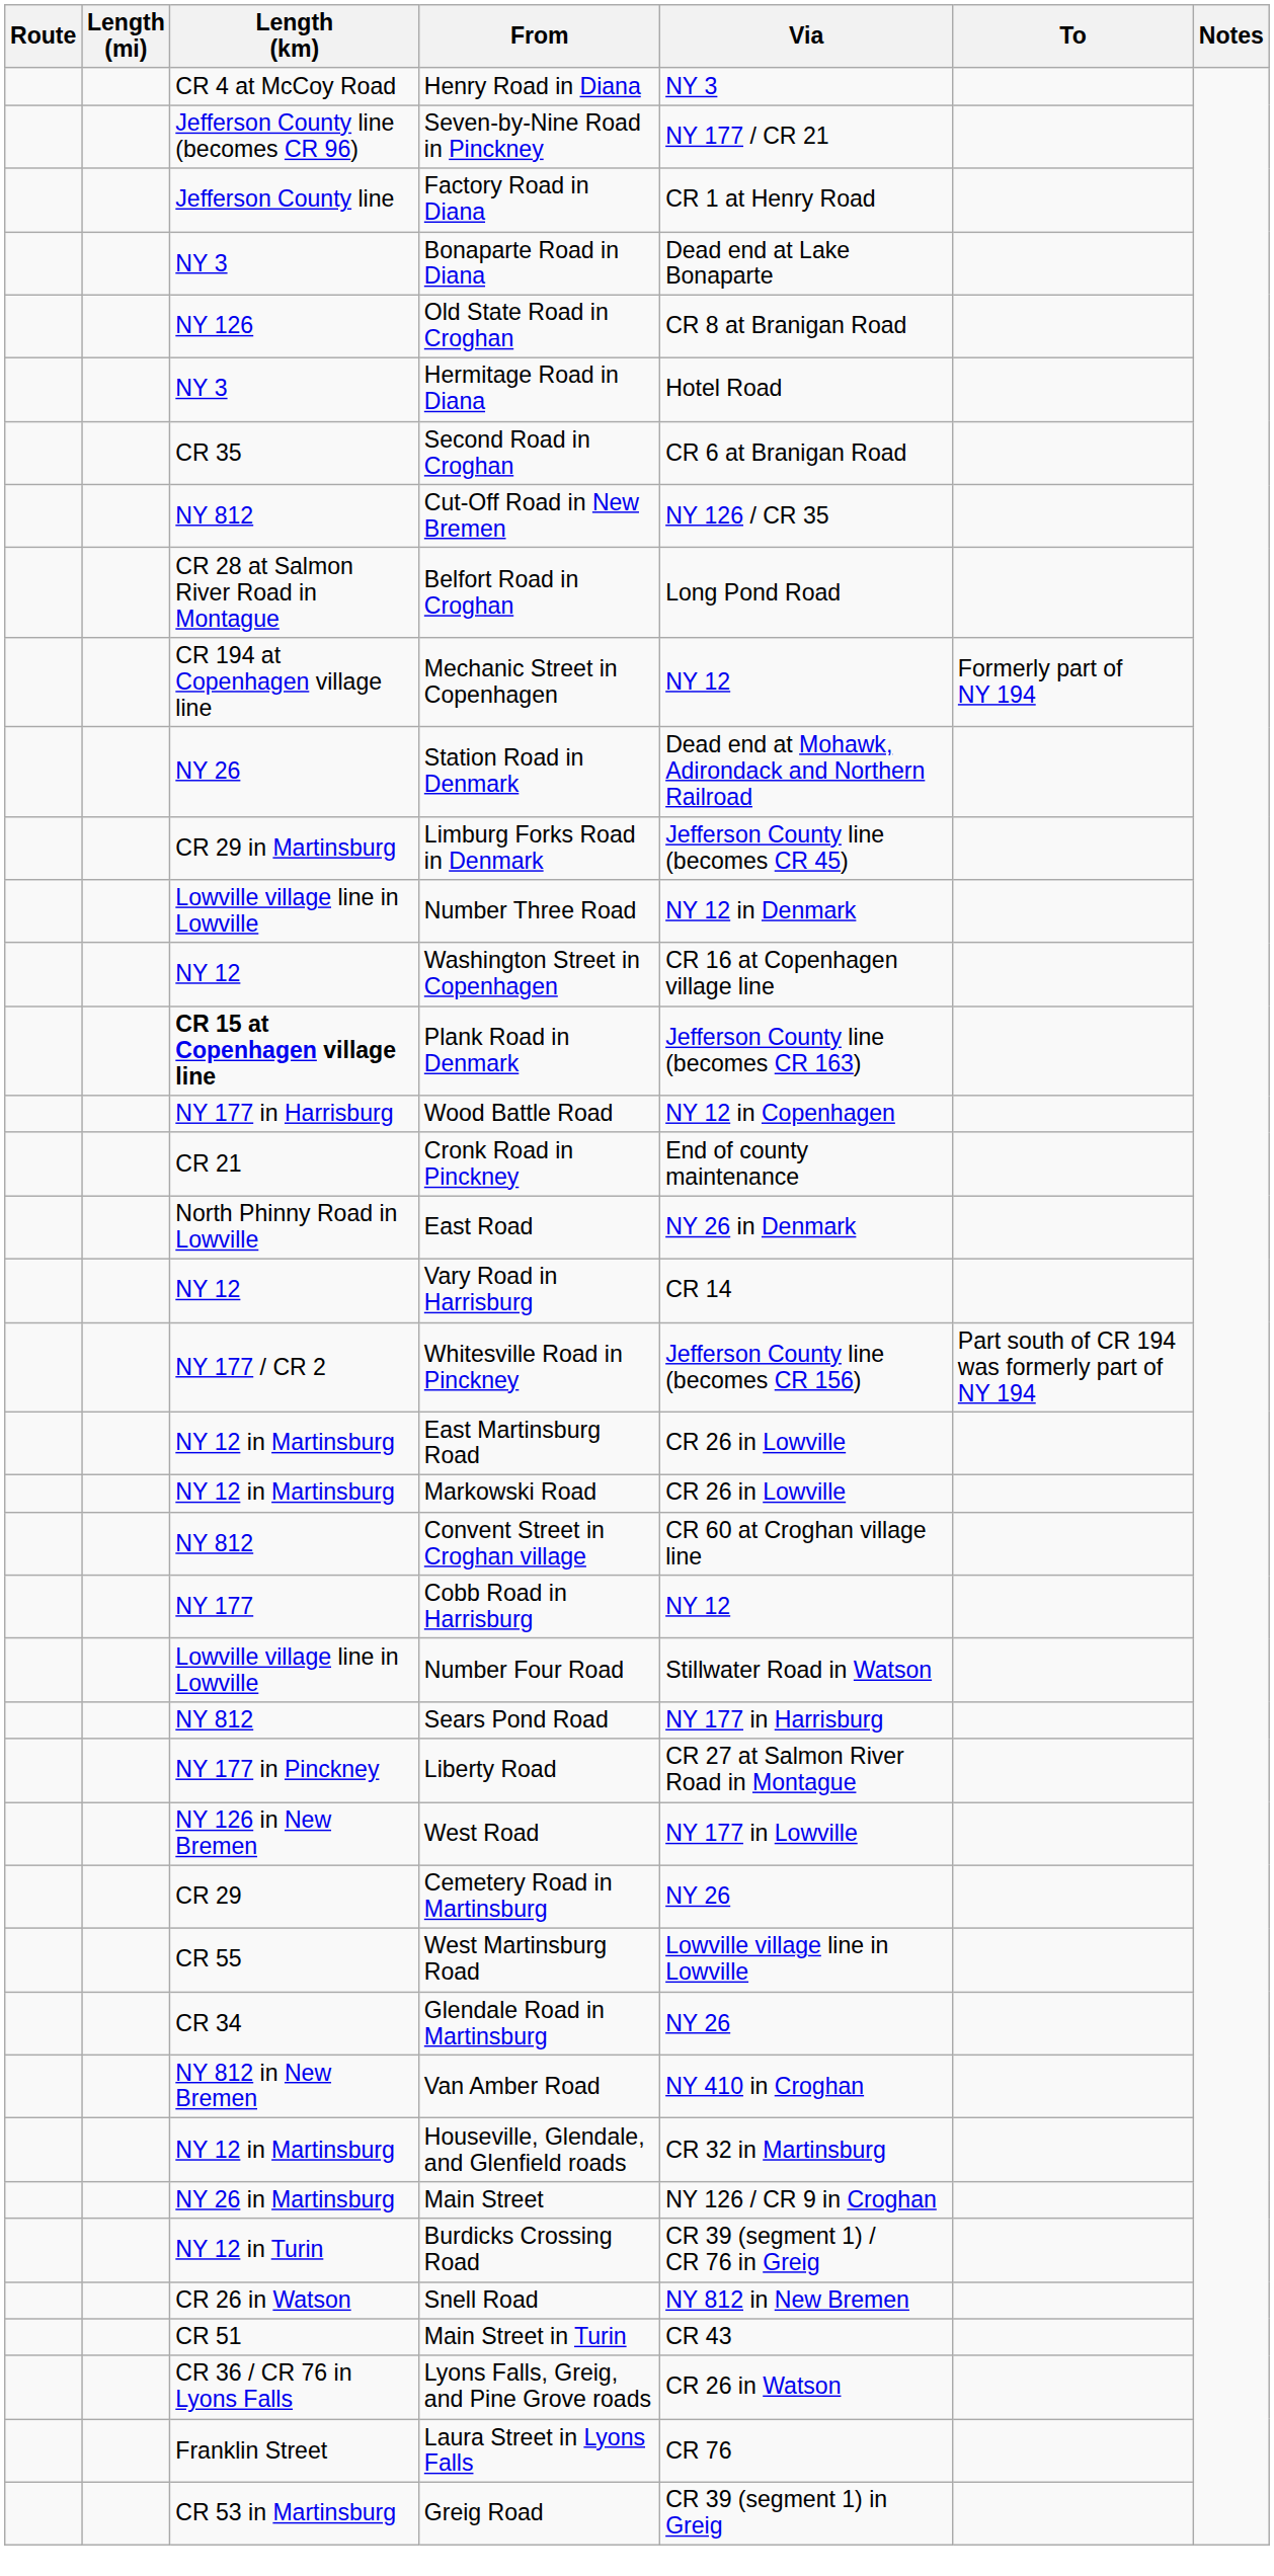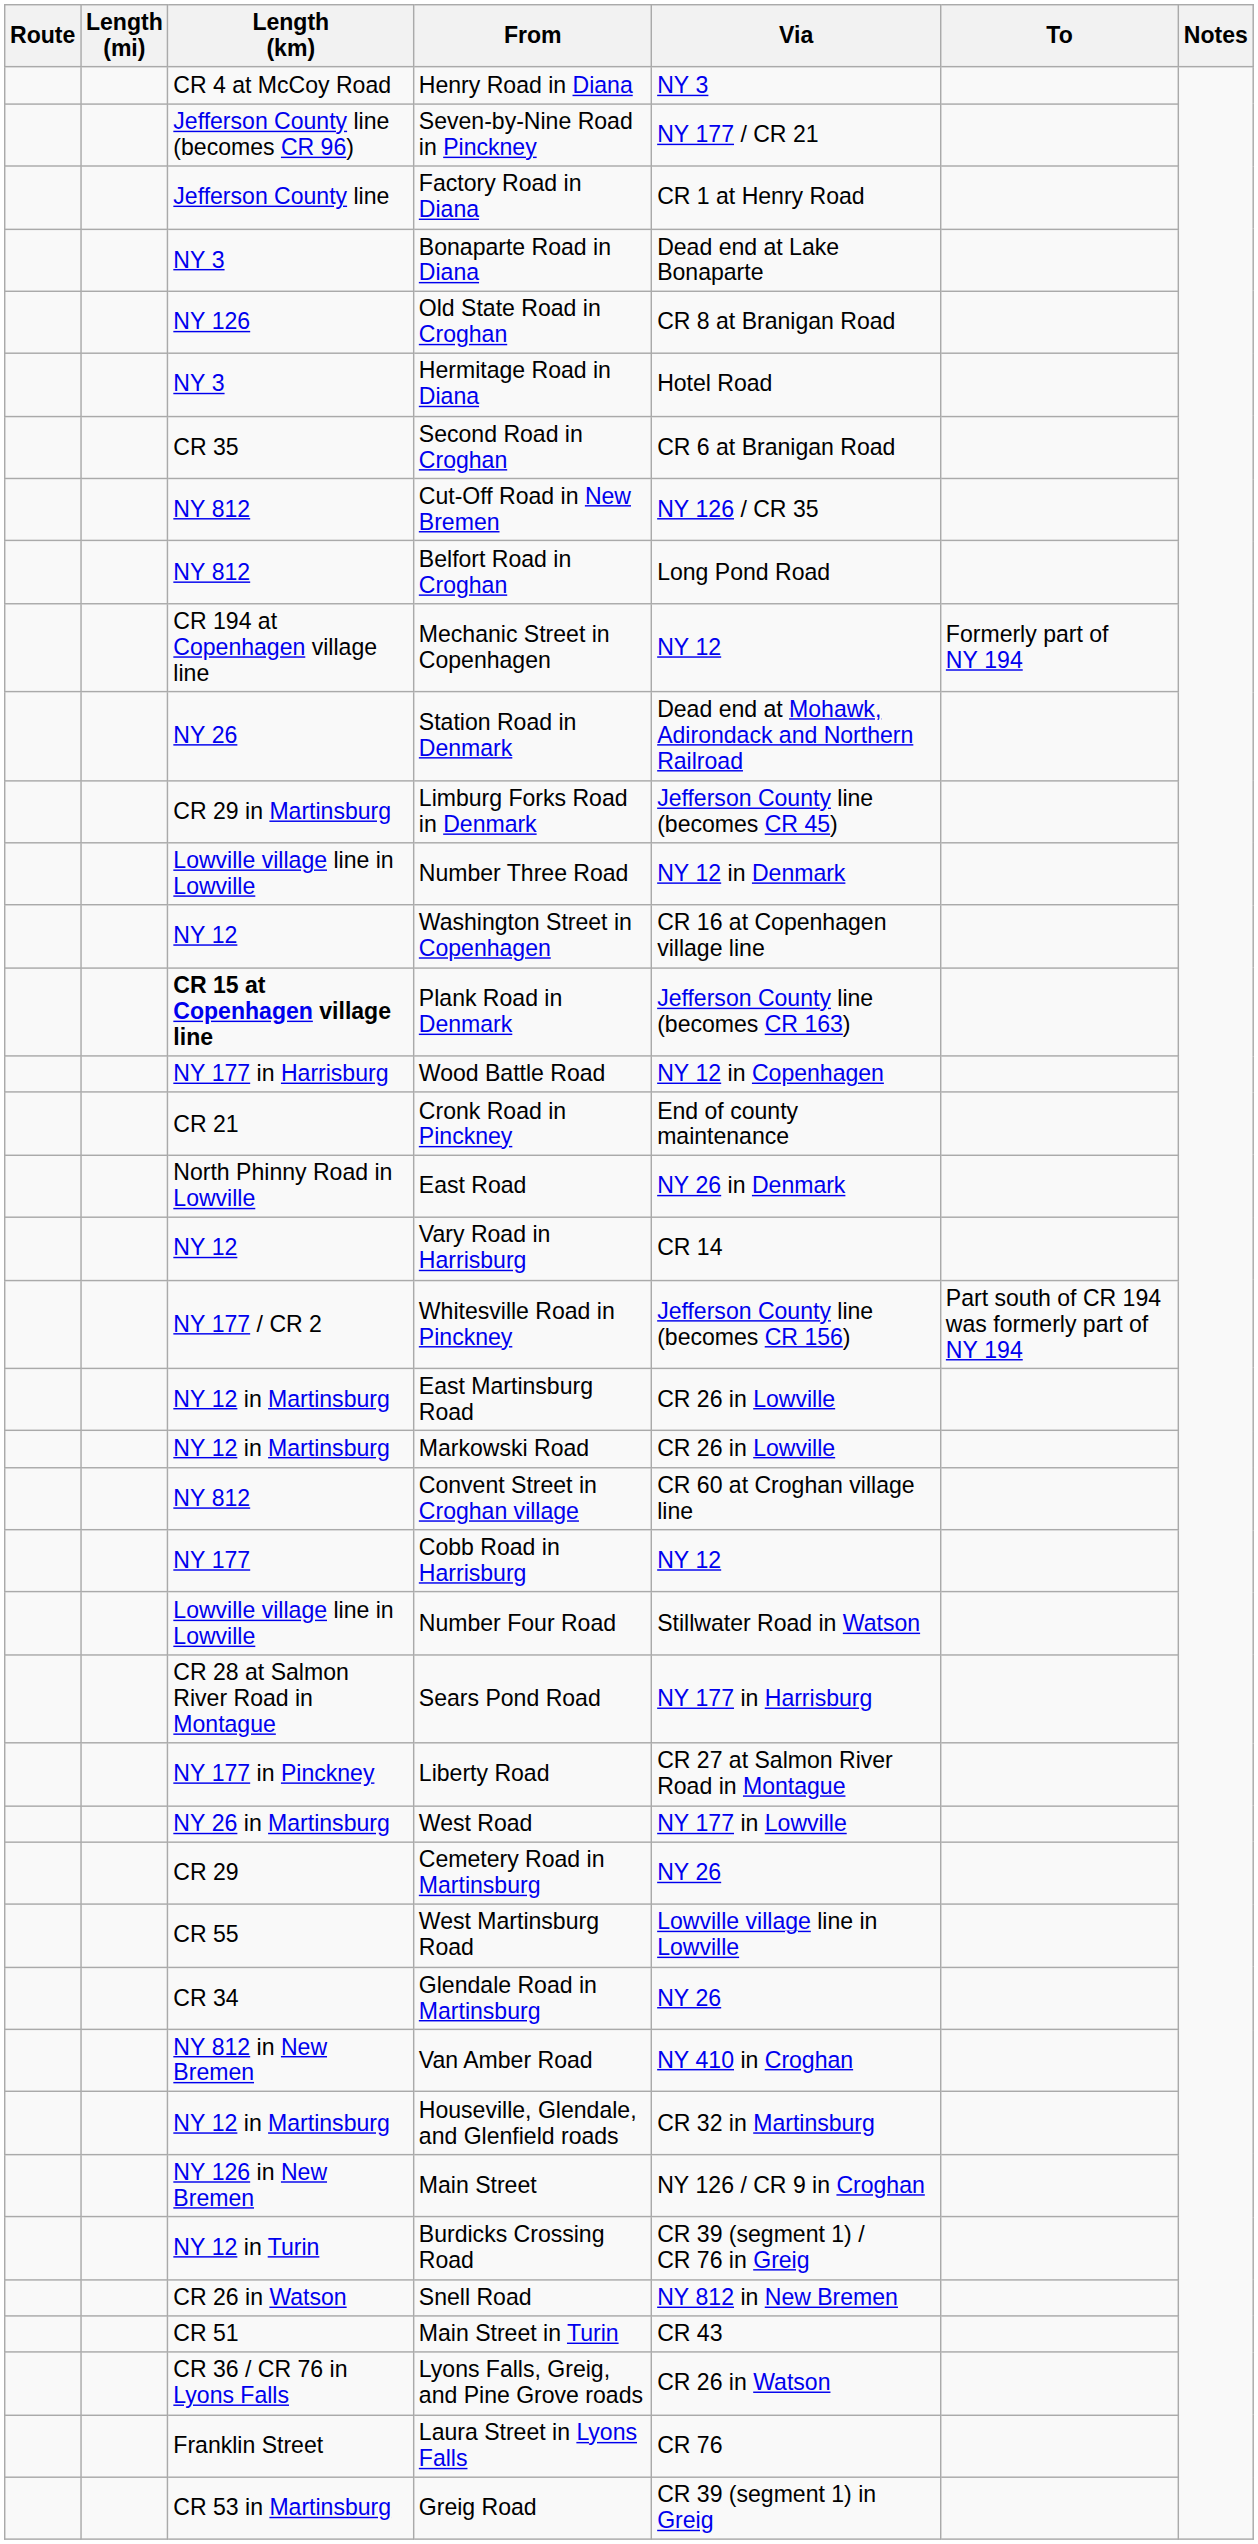Belfort Road in Croghan | Length (km): CR 28 at Salmon River Road in Montague -> NY 812
Sears Pond Road | Length (km): NY 812 -> CR 28 at Salmon River Road in Montague
West Road | Length (km): NY 126 in New Bremen -> NY 26 in Martinsburg
Main Street | Length (km): NY 26 in Martinsburg -> NY 126 in New Bremen
